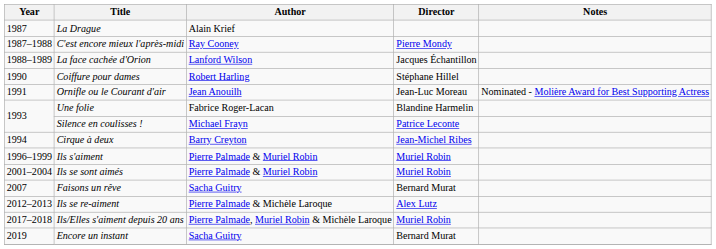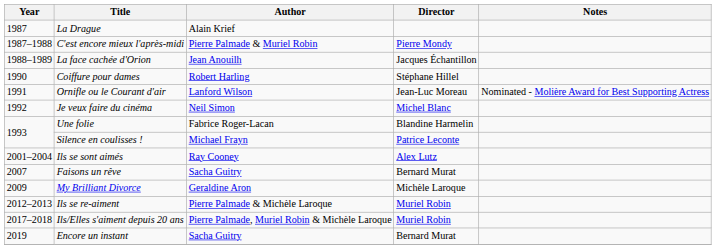C'est encore mieux l'après-midi | Author: Ray Cooney -> Pierre Palmade & Muriel Robin
La face cachée d'Orion | Author: Lanford Wilson -> Jean Anouilh
Ornifle ou le Courant d'air | Author: Jean Anouilh -> Lanford Wilson
+ row: 1992 | Je veux faire du cinéma | Neil Simon | Michel Blanc
- row: 1994 | Cirque à deux | Barry Creyton | Jean-Michel Ribes
- row: 1996–1999 | Ils s'aiment | Pierre Palmade & Muriel Robin | Muriel Robin
Ils se sont aimés | Author: Pierre Palmade & Muriel Robin -> Ray Cooney
Ils se sont aimés | Director: Muriel Robin -> Alex Lutz
+ row: 2009 | My Brilliant Divorce | Geraldine Aron | Michèle Laroque
Ils se re-aiment | Director: Alex Lutz -> Muriel Robin
